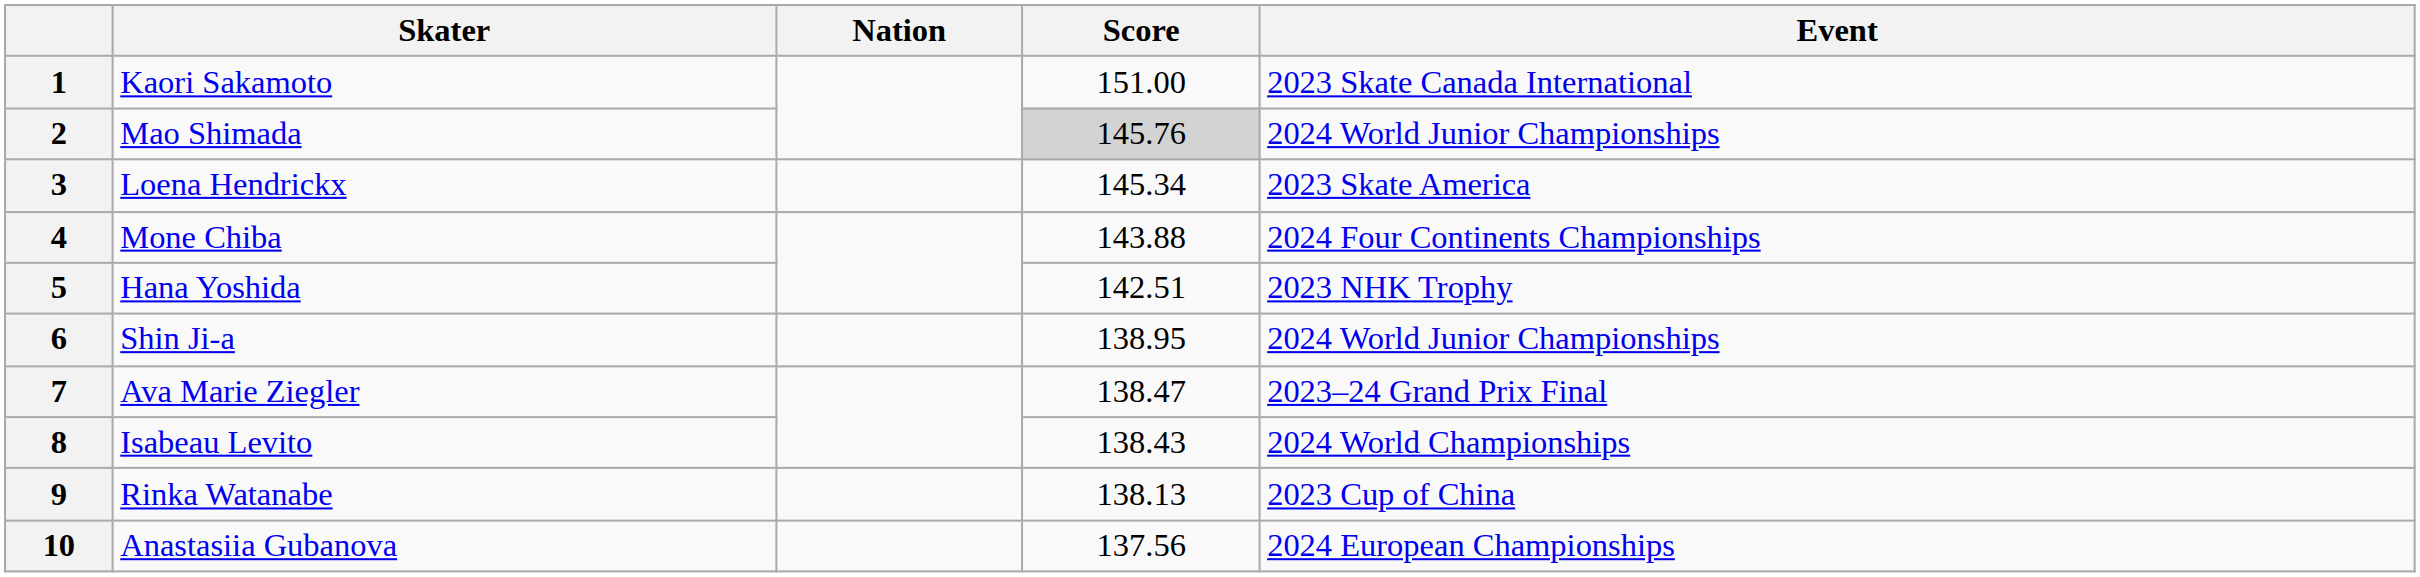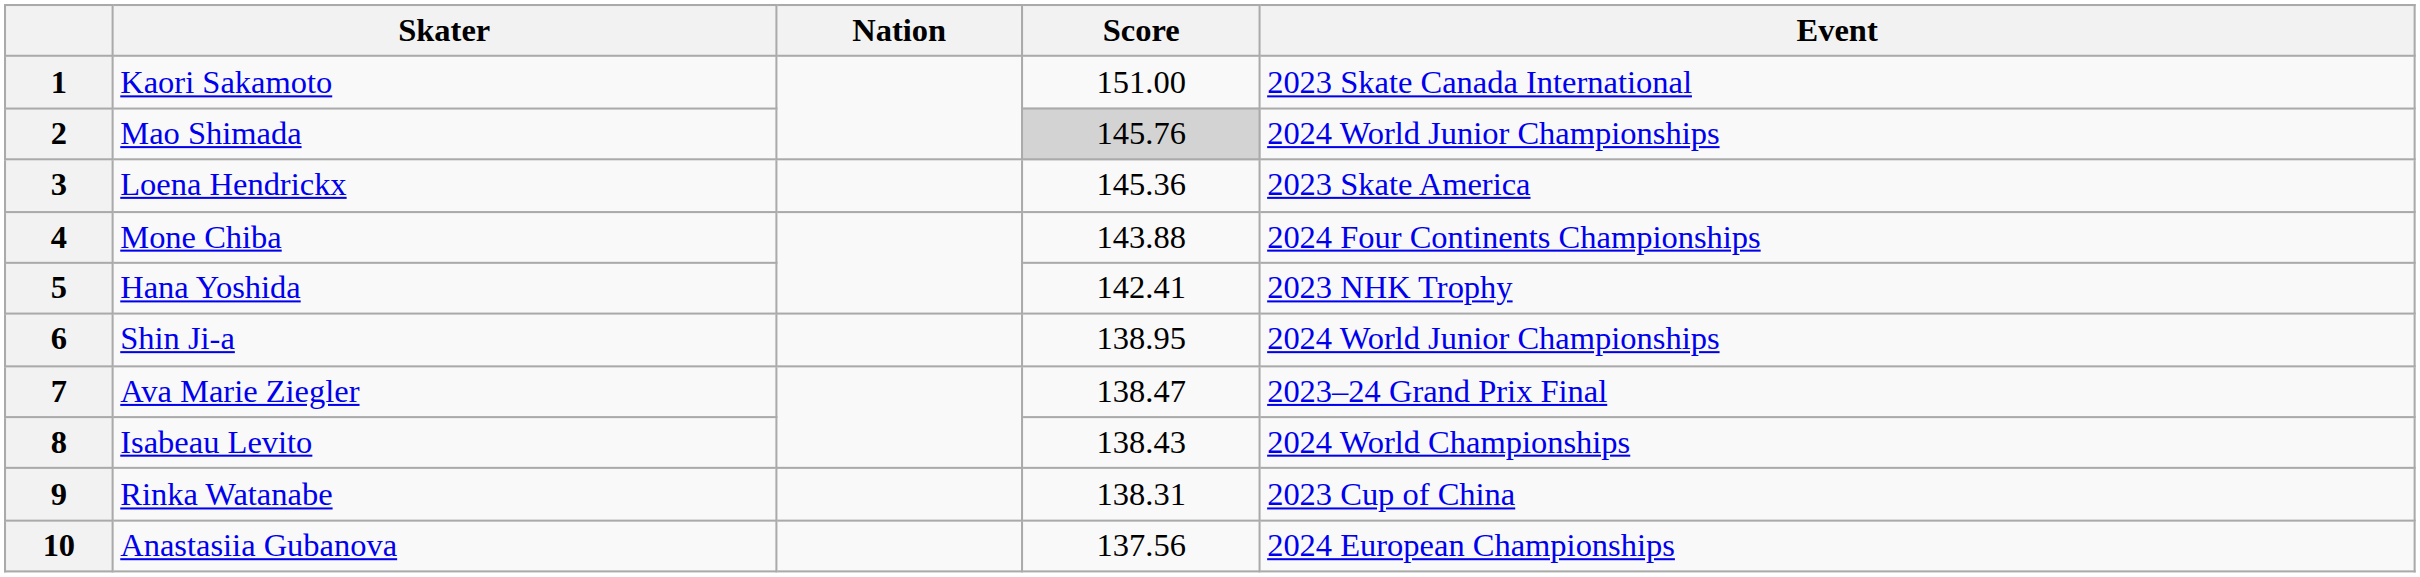3 | Score: 145.34 -> 145.36
5 | Score: 142.51 -> 142.41
9 | Score: 138.13 -> 138.31
